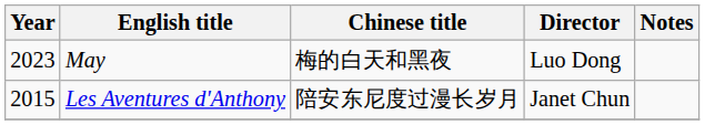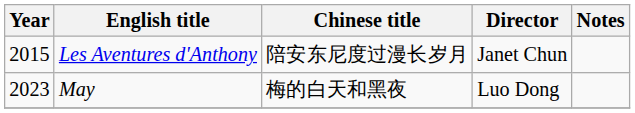rows swapped: Les Aventures d'Anthony <-> May
